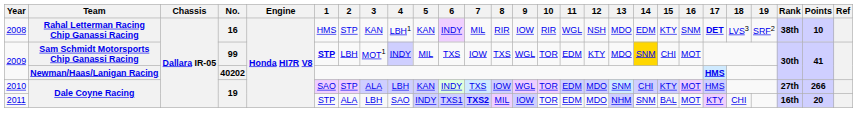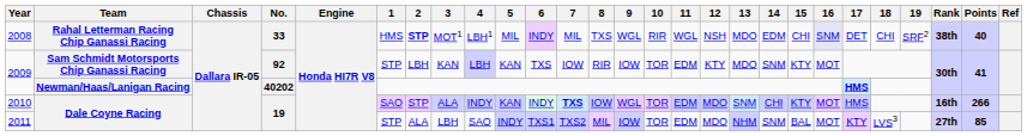2008 | No.: 16 -> 33
2008 | 2: normal -> bold
2008 | 3: KAN -> MOT1
2008 | 5: KAN -> MIL
2008 | 8: RIR -> TXS
2008 | 9: IOW -> WGL
2008 | 15: KTY -> CHI
2008 | 16: no background -> lavender background
2008 | 17: bold -> normal
2008 | 18: LVS3 -> CHI
2008 | Points: 10 -> 40
2009 / Sam Schmidt Motorsports Chip Ganassi Racing | No.: 99 -> 92
2009 / Sam Schmidt Motorsports Chip Ganassi Racing | 1: bold -> normal
2009 / Sam Schmidt Motorsports Chip Ganassi Racing | 3: MOT1 -> KAN
2009 / Sam Schmidt Motorsports Chip Ganassi Racing | 4: INDY -> LBH
2009 / Sam Schmidt Motorsports Chip Ganassi Racing | 5: MIL -> KAN
2009 / Sam Schmidt Motorsports Chip Ganassi Racing | 8: TXS -> RIR
2009 / Sam Schmidt Motorsports Chip Ganassi Racing | 9: WGL -> IOW
2009 / Sam Schmidt Motorsports Chip Ganassi Racing | 14: gold background -> no background
2009 / Sam Schmidt Motorsports Chip Ganassi Racing | 15: CHI -> KTY
2010 | 4: LBH -> INDY
2010 | 7: normal -> bold
2010 | Rank: 27th -> 16th
2011 | 7: bold -> normal
2011 | 18: CHI -> LVS3
2011 | Rank: 16th -> 27th
2011 | Points: 20 -> 85
